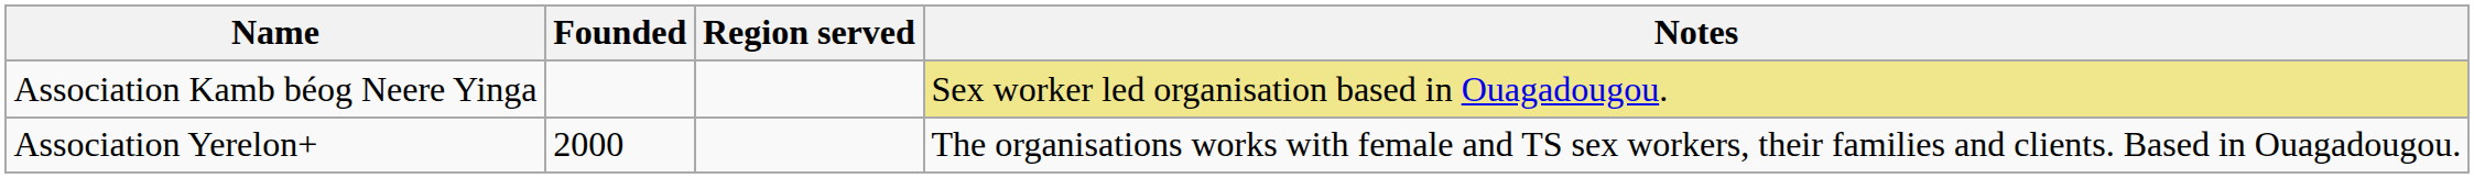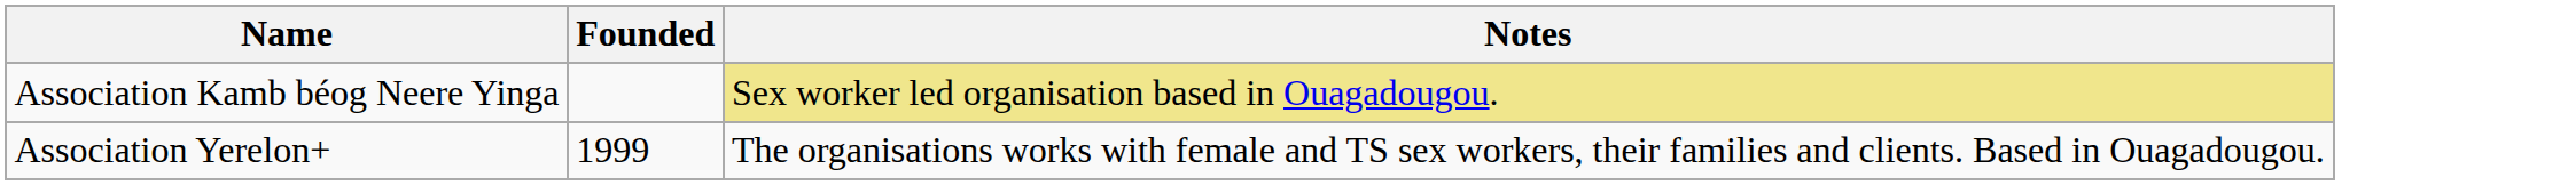- column: Region served
Association Yerelon+ | Founded: 2000 -> 1999
